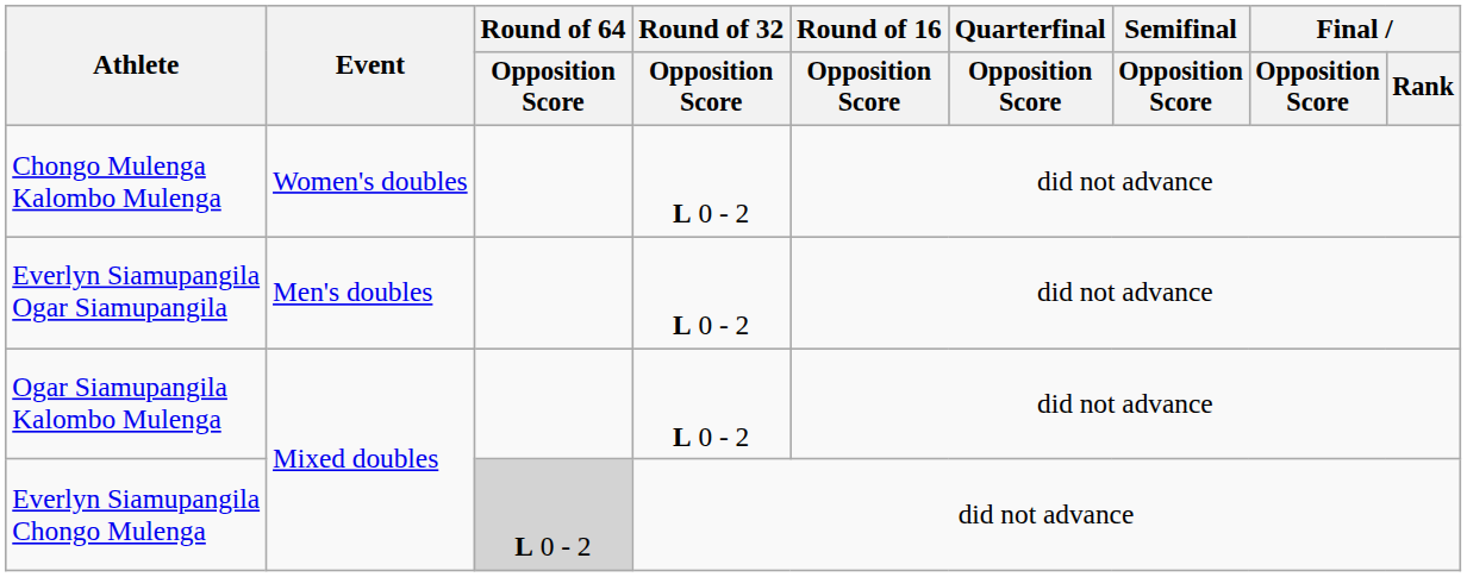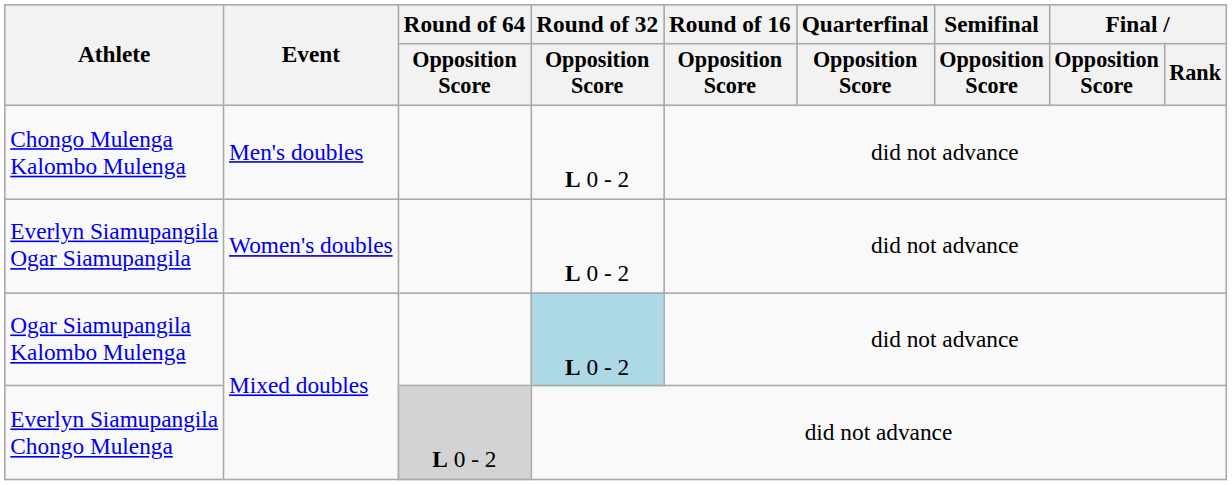Chongo Mulenga Kalombo Mulenga | Event: Women's doubles -> Men's doubles
Everlyn Siamupangila Ogar Siamupangila | Event: Men's doubles -> Women's doubles
Ogar Siamupangila Kalombo Mulenga | Round of 32 / Opposition Score: no background -> lightblue background
